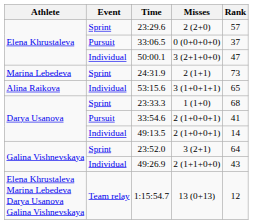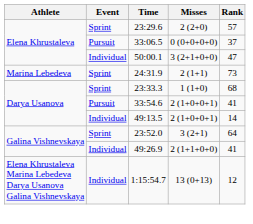- row: Alina Raikova | Individual | 53:15.6 | 3 (1+0+1+1) | 65
49:26.9 | Rank: 43 -> 41
1:15:54.7 | Event: Team relay -> Individual
